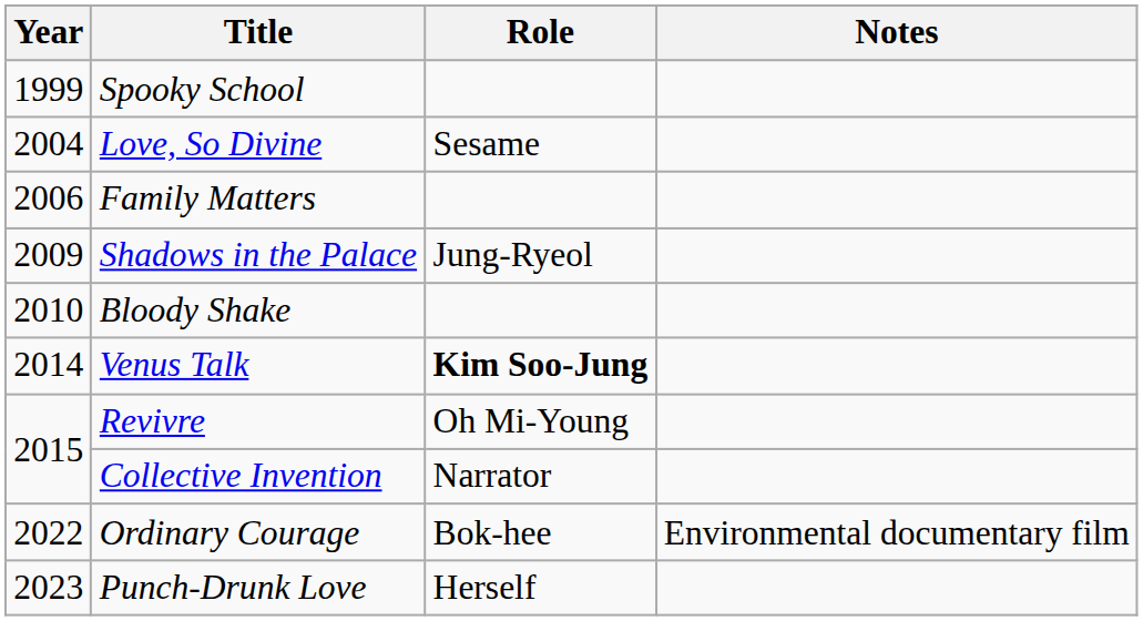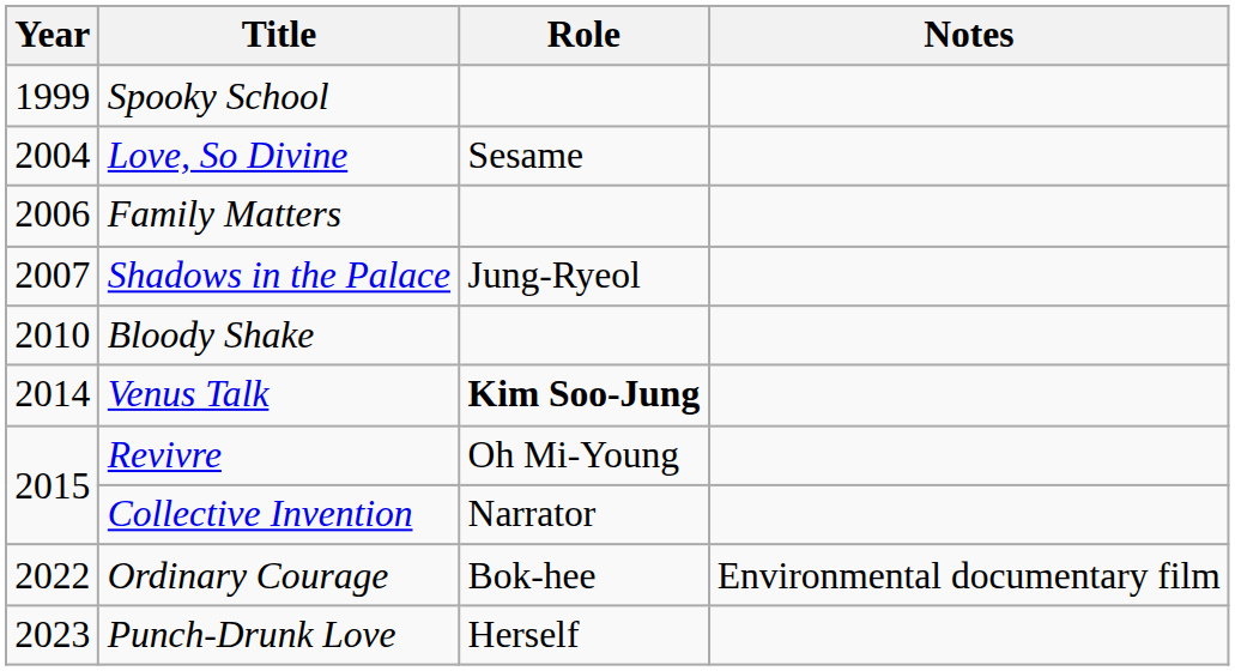Shadows in the Palace | Year: 2009 -> 2007
